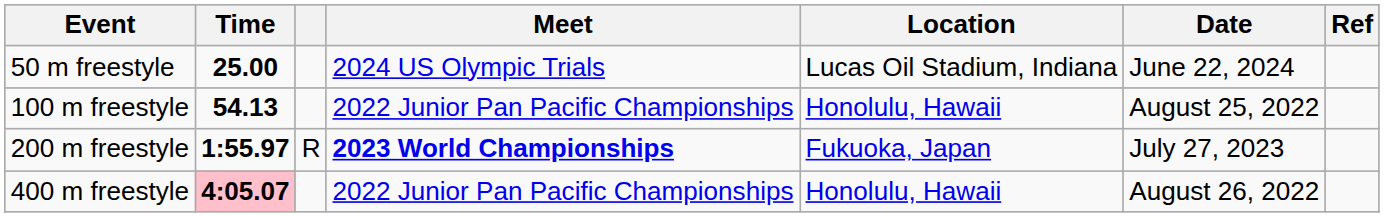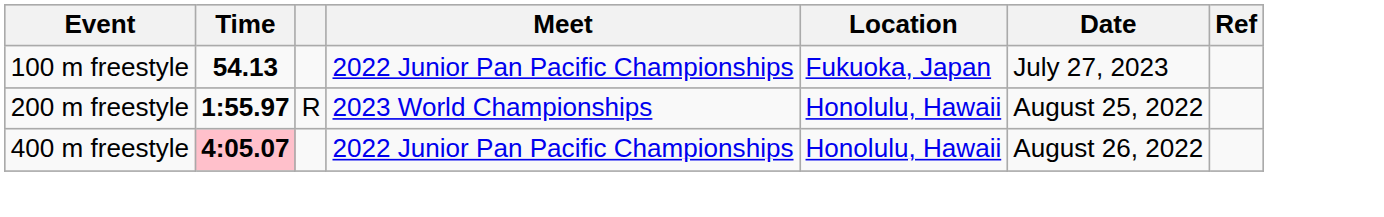- row: 50 m freestyle | 25.00 | 2024 US Olympic Trials | Lucas Oil Stadium, Indiana | June 22, 2024
100 m freestyle | Location: Honolulu, Hawaii -> Fukuoka, Japan
100 m freestyle | Date: August 25, 2022 -> July 27, 2023
200 m freestyle | Meet: bold -> normal
200 m freestyle | Location: Fukuoka, Japan -> Honolulu, Hawaii
200 m freestyle | Date: July 27, 2023 -> August 25, 2022
